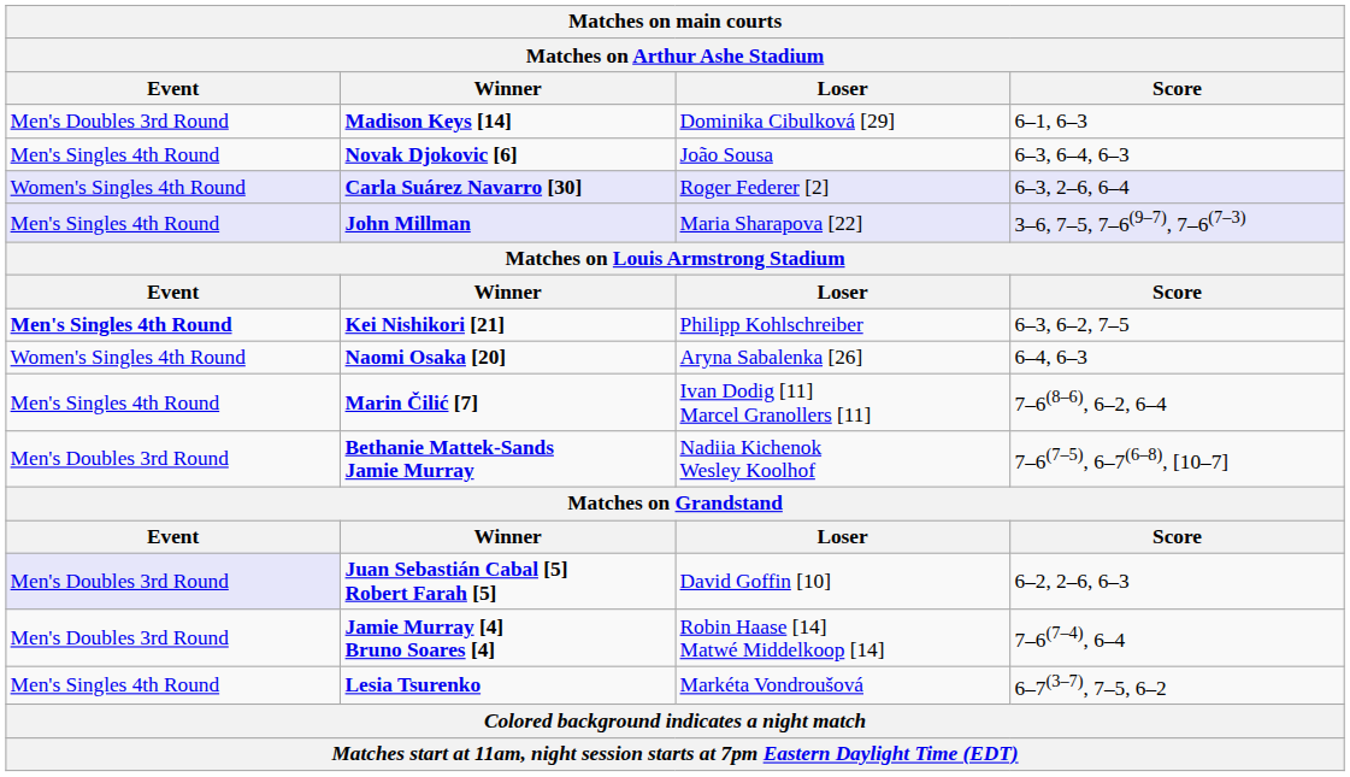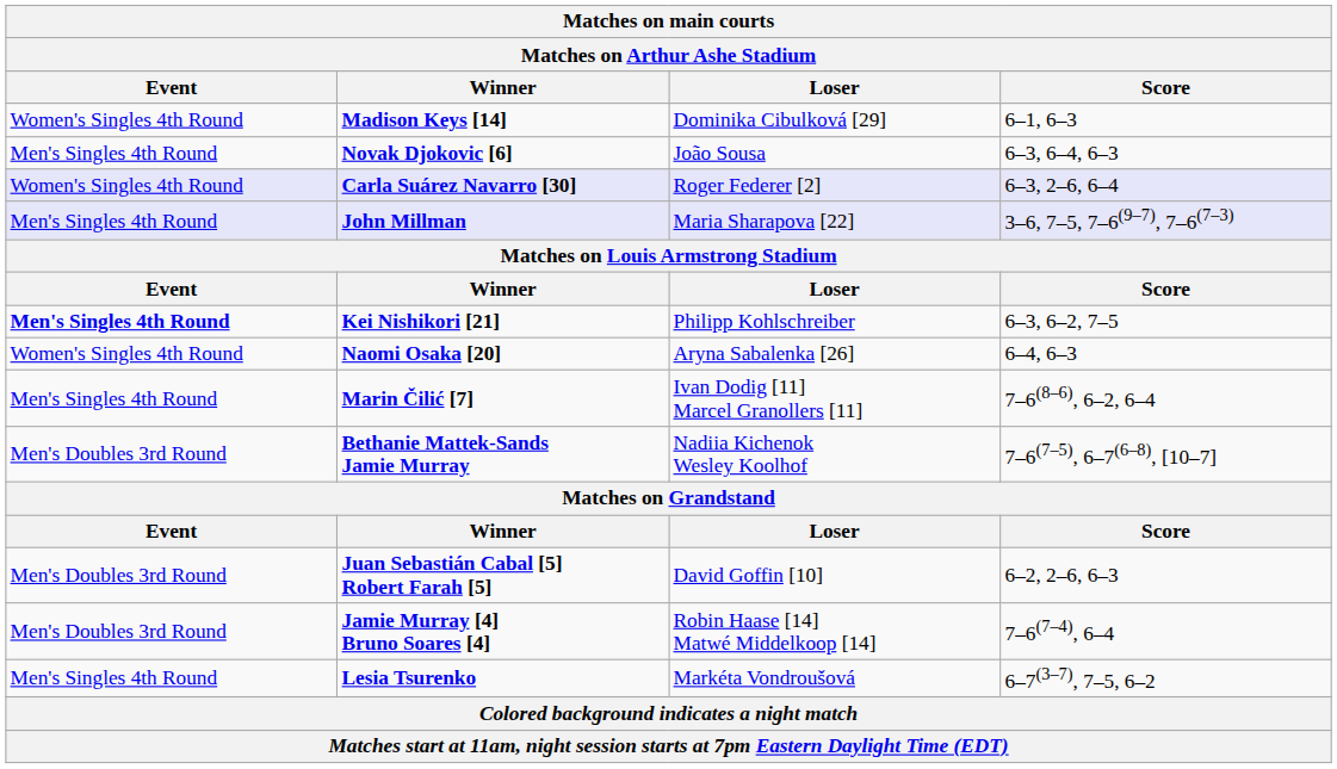Madison Keys [14] | Event: Men's Doubles 3rd Round -> Women's Singles 4th Round
Juan Sebastián Cabal [5] Robert Farah [5] | Event: lavender background -> no background
